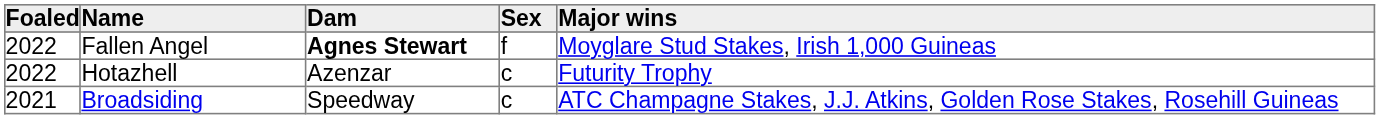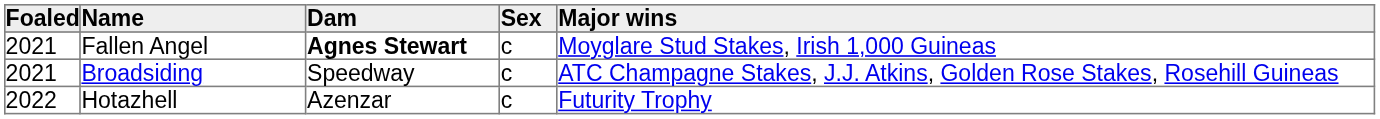Fallen Angel | Foaled: 2022 -> 2021
Fallen Angel | Sex: f -> c
rows swapped: Broadsiding <-> Hotazhell
